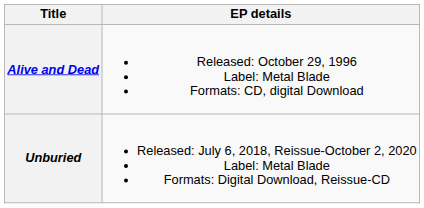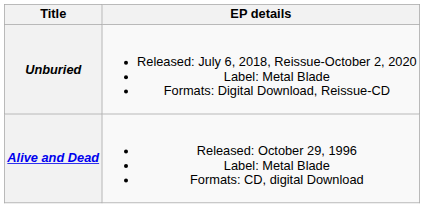rows swapped: Alive and Dead <-> Unburied
